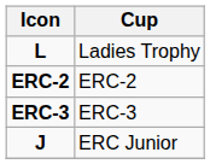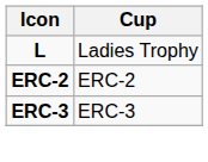- row: J | ERC Junior
